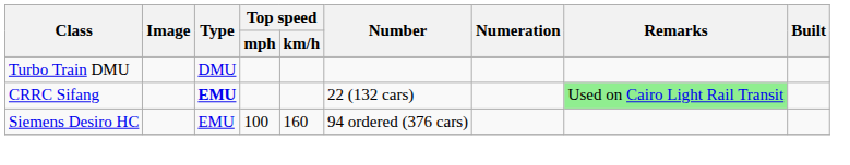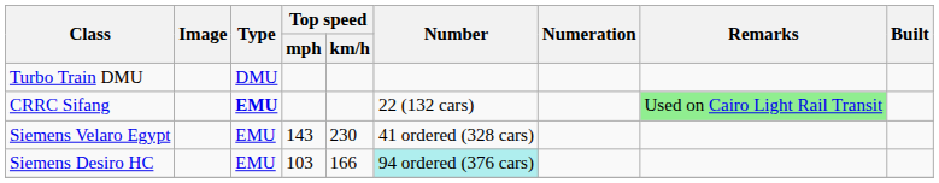+ row: Siemens Velaro Egypt | EMU | 143 | 230 | 41 ordered (328 cars)
Siemens Desiro HC | Top speed / mph: 100 -> 103
Siemens Desiro HC | Top speed / km/h: 160 -> 166
Siemens Desiro HC | Number: no background -> paleturquoise background
